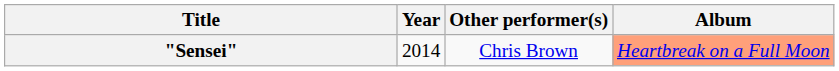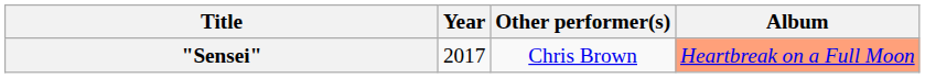"Sensei" | Year: 2014 -> 2017
